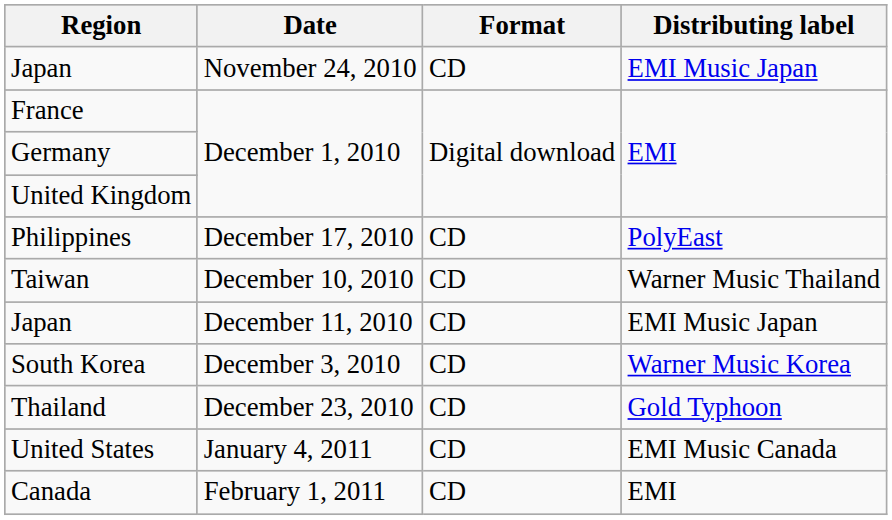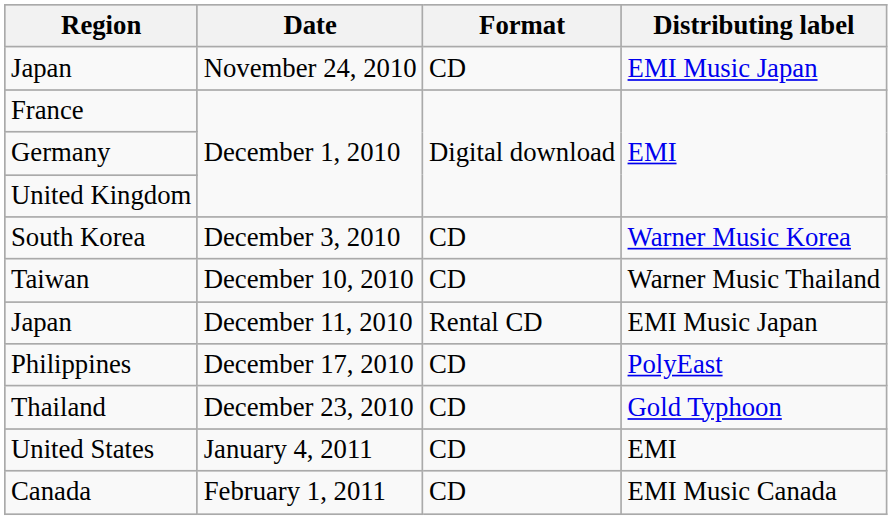rows swapped: South Korea <-> Philippines
Japan / December 11, 2010 | Format: CD -> Rental CD
United States | Distributing label: EMI Music Canada -> EMI
Canada | Distributing label: EMI -> EMI Music Canada
